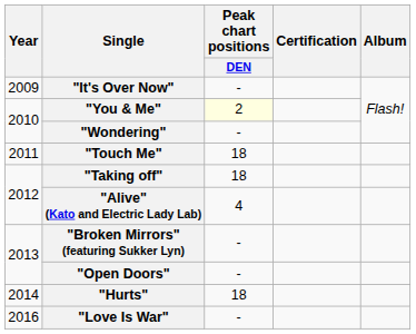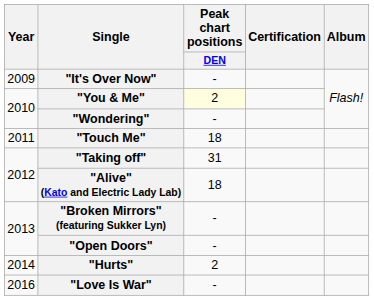"Taking off" | Peak chart positions / DEN: 18 -> 31
"Alive" (Kato and Electric Lady Lab) | Peak chart positions / DEN: 4 -> 18
"Hurts" | Peak chart positions / DEN: 18 -> 2
